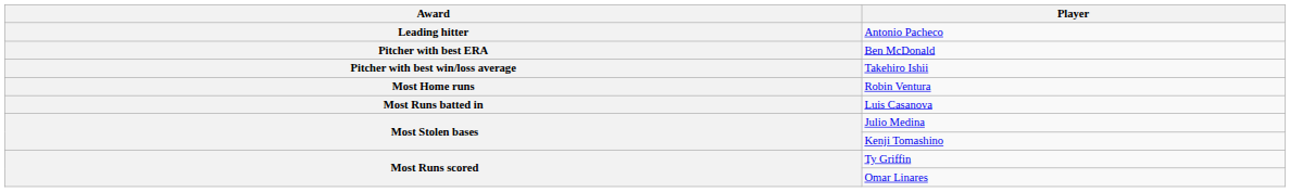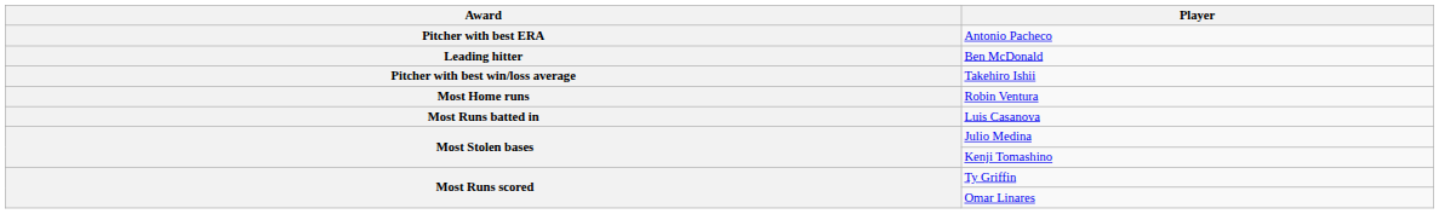Antonio Pacheco | Award: Leading hitter -> Pitcher with best ERA
Ben McDonald | Award: Pitcher with best ERA -> Leading hitter
